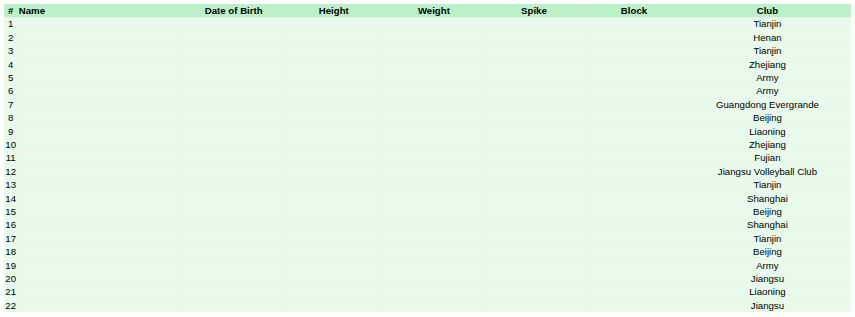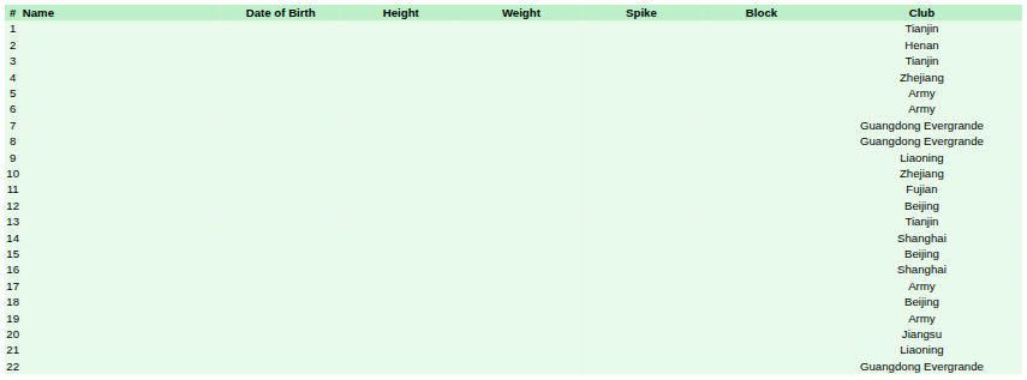8 | Club: Beijing -> Guangdong Evergrande
12 | Club: Jiangsu Volleyball Club -> Beijing
17 | Club: Tianjin -> Army
22 | Club: Jiangsu -> Guangdong Evergrande
